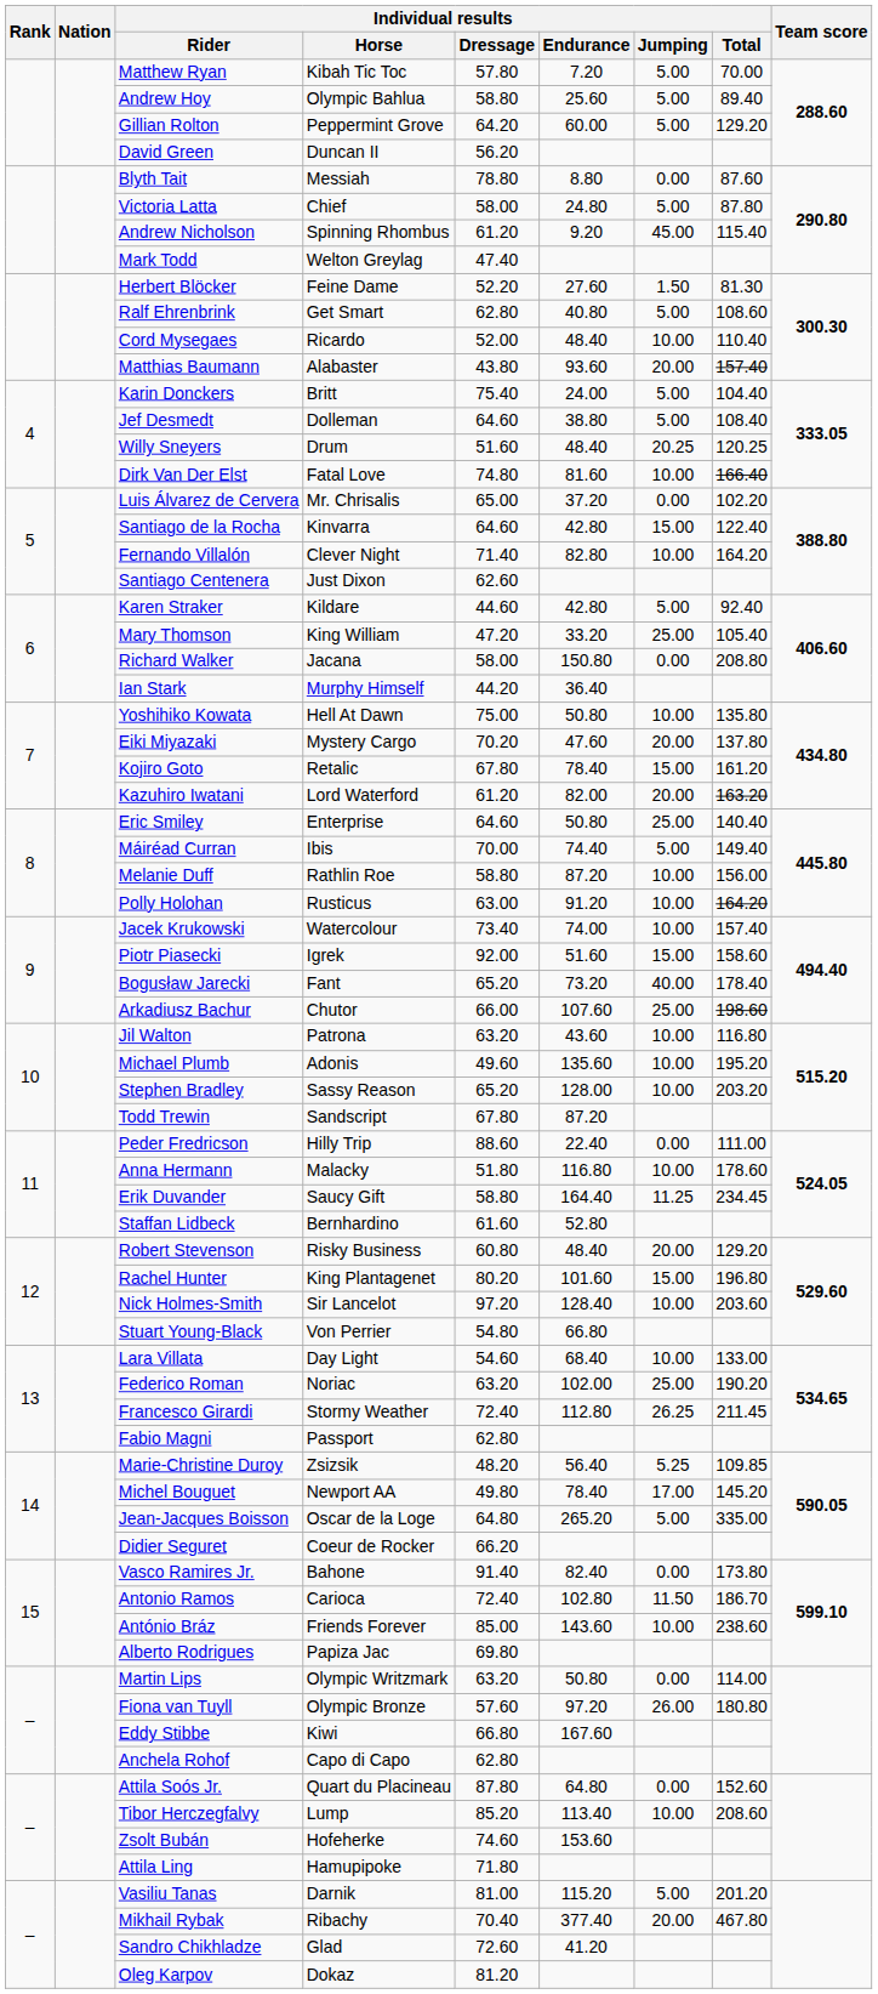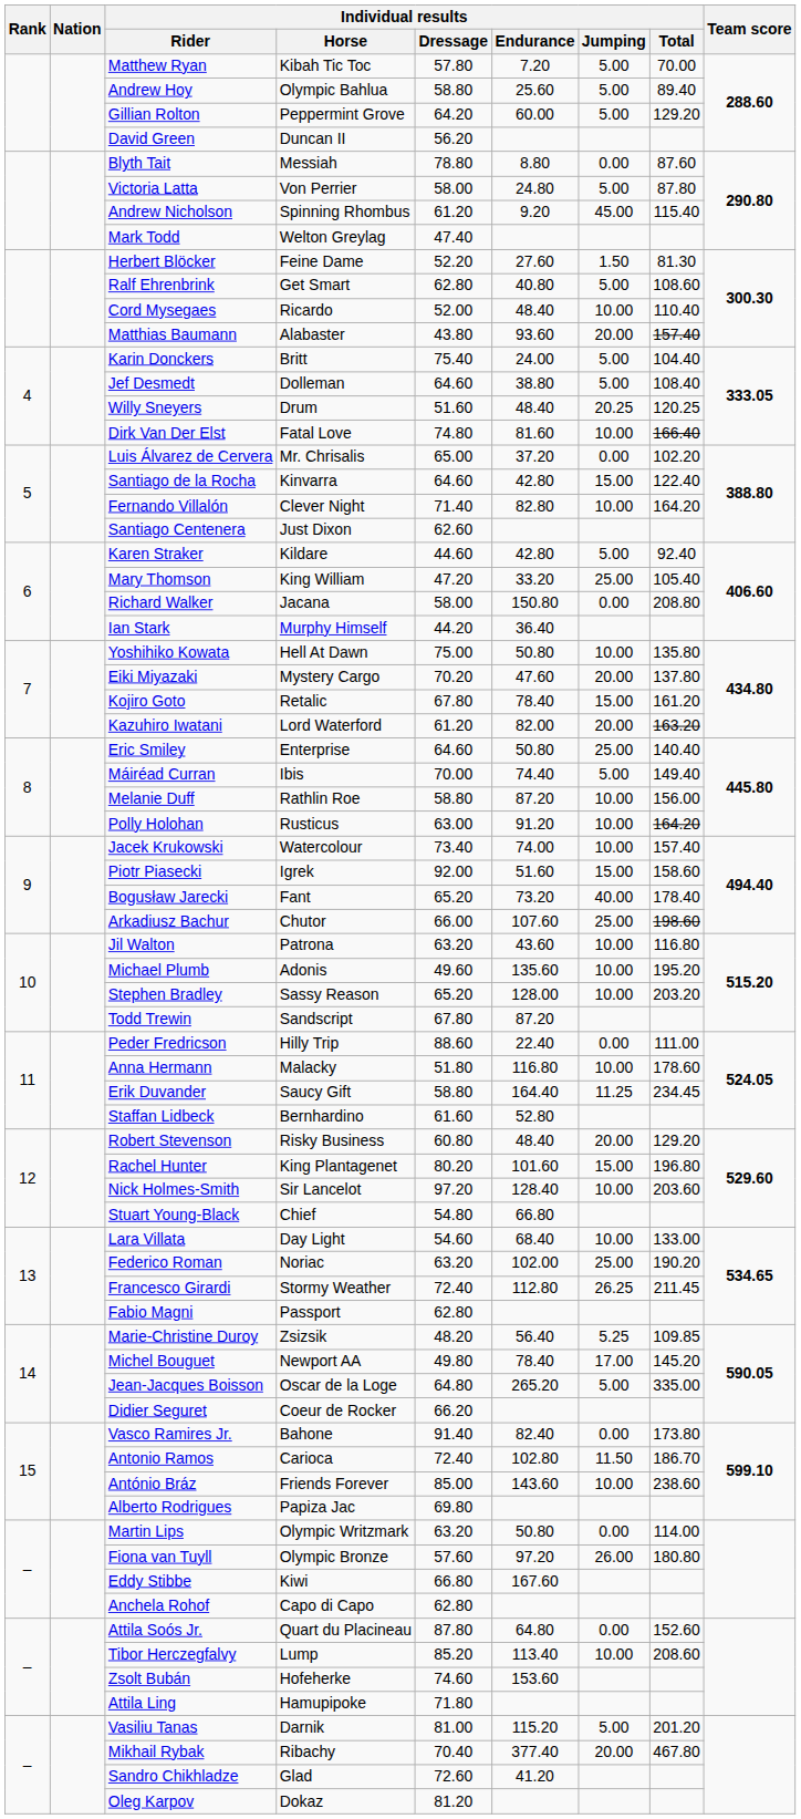Victoria Latta | Individual results / Horse: Chief -> Von Perrier
Stuart Young-Black | Individual results / Horse: Von Perrier -> Chief
